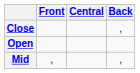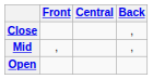rows swapped: Mid <-> Open
